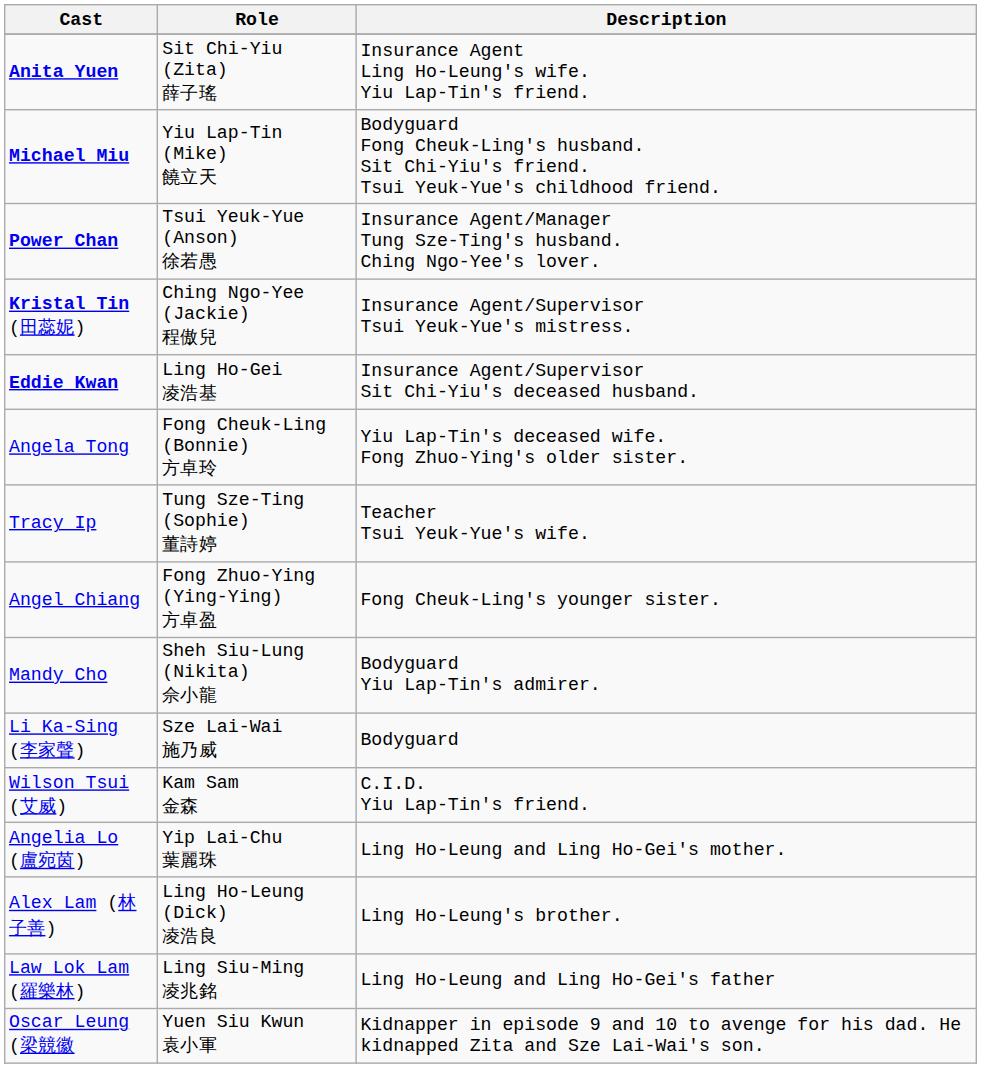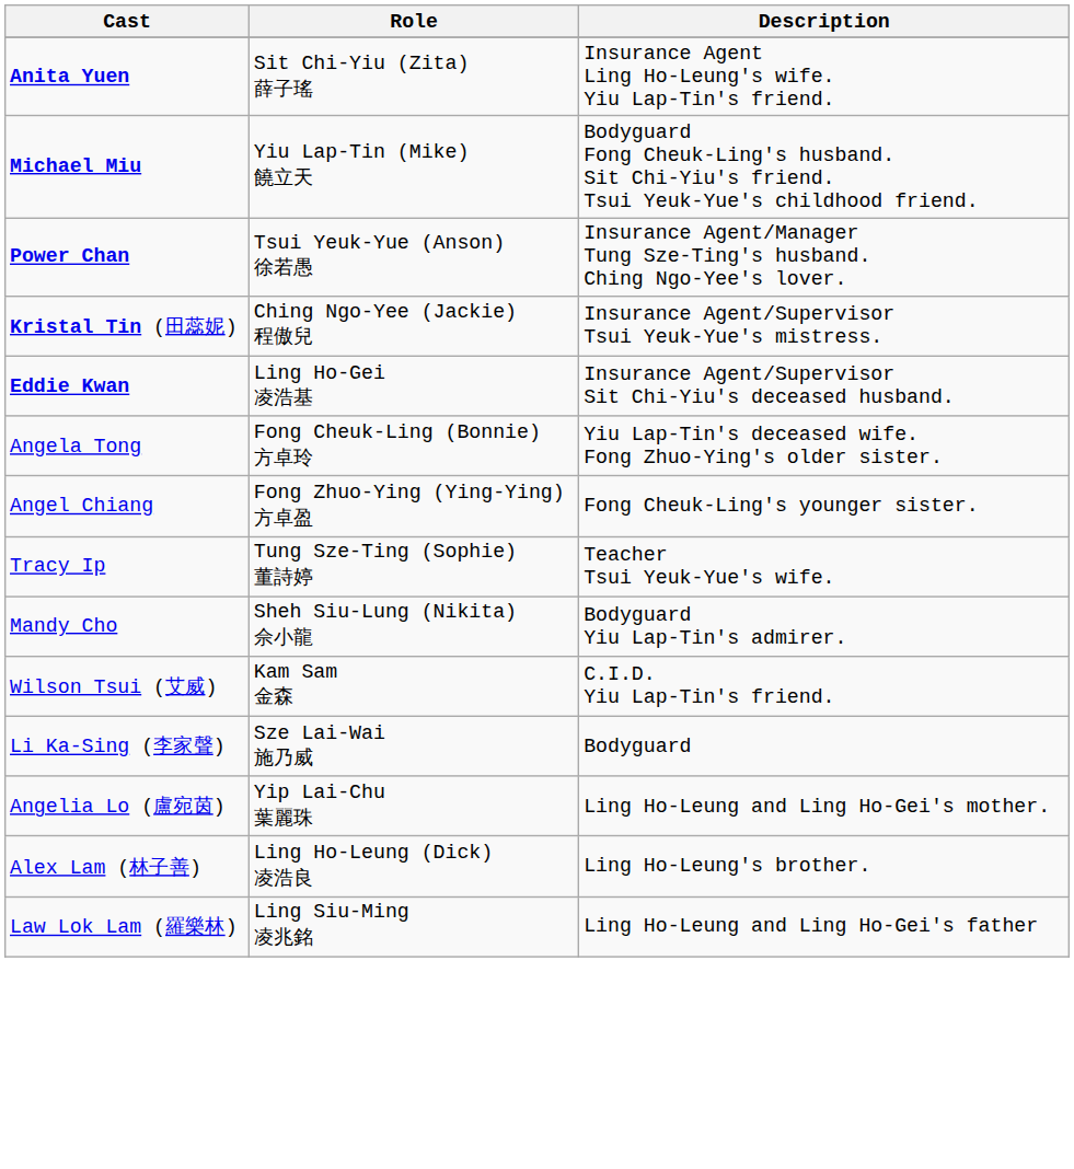rows swapped: Angel Chiang <-> Tracy Ip
rows swapped: Li Ka-Sing (李家聲) <-> Wilson Tsui (艾威)
- row: Oscar Leung (梁競徽 | Yuen Siu Kwun 袁小軍 | Kidnapper in episode 9 and 10 to avenge for his dad. He kidnapped Zita and Sze Lai-Wai's son.
